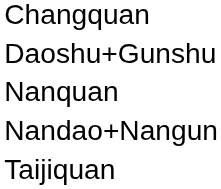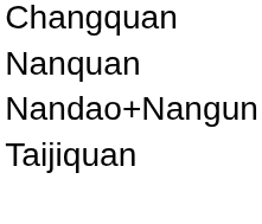- row: Daoshu+Gunshu
